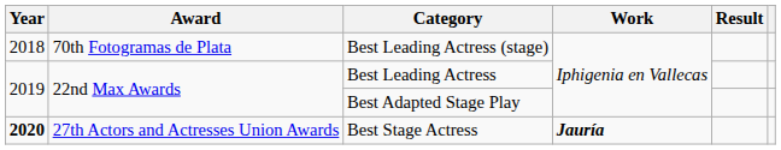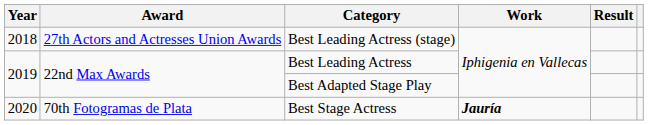Best Leading Actress (stage) | Award: 70th Fotogramas de Plata -> 27th Actors and Actresses Union Awards
Best Stage Actress | Year: bold -> normal
Best Stage Actress | Award: 27th Actors and Actresses Union Awards -> 70th Fotogramas de Plata
